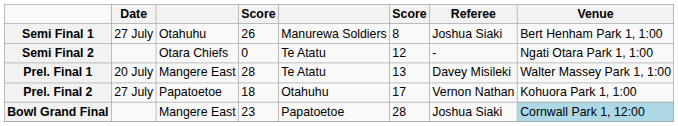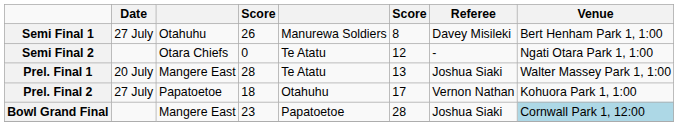Semi Final 1 | Referee: Joshua Siaki -> Davey Misileki
Prel. Final 1 | Referee: Davey Misileki -> Joshua Siaki
